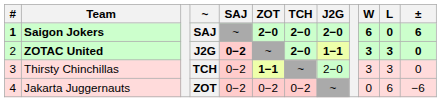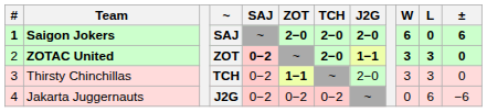ZOTAC United | ~: J2G -> ZOT
Jakarta Juggernauts | ~: ZOT -> J2G
